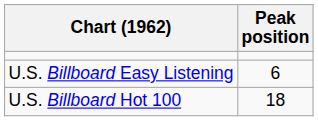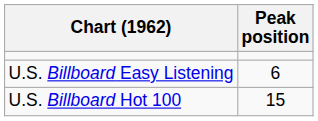U.S. Billboard Hot 100 | Peak position: 18 -> 15
